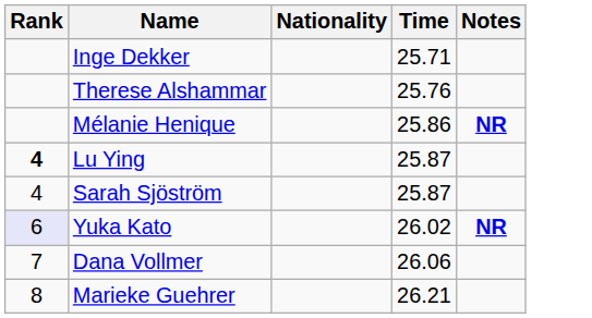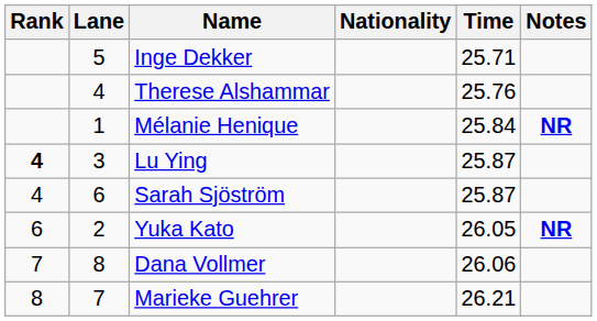+ column: Lane | 5 | 4 | 1 | 3 | 6 | 2 | 8 | 7
Mélanie Henique | Time: 25.86 -> 25.84
Yuka Kato | Rank: lavender background -> no background
Yuka Kato | Time: 26.02 -> 26.05
